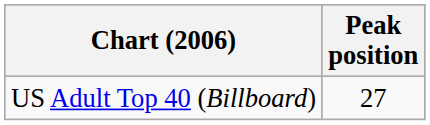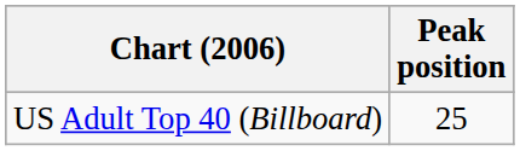US Adult Top 40 (Billboard) | Peak position: 27 -> 25
